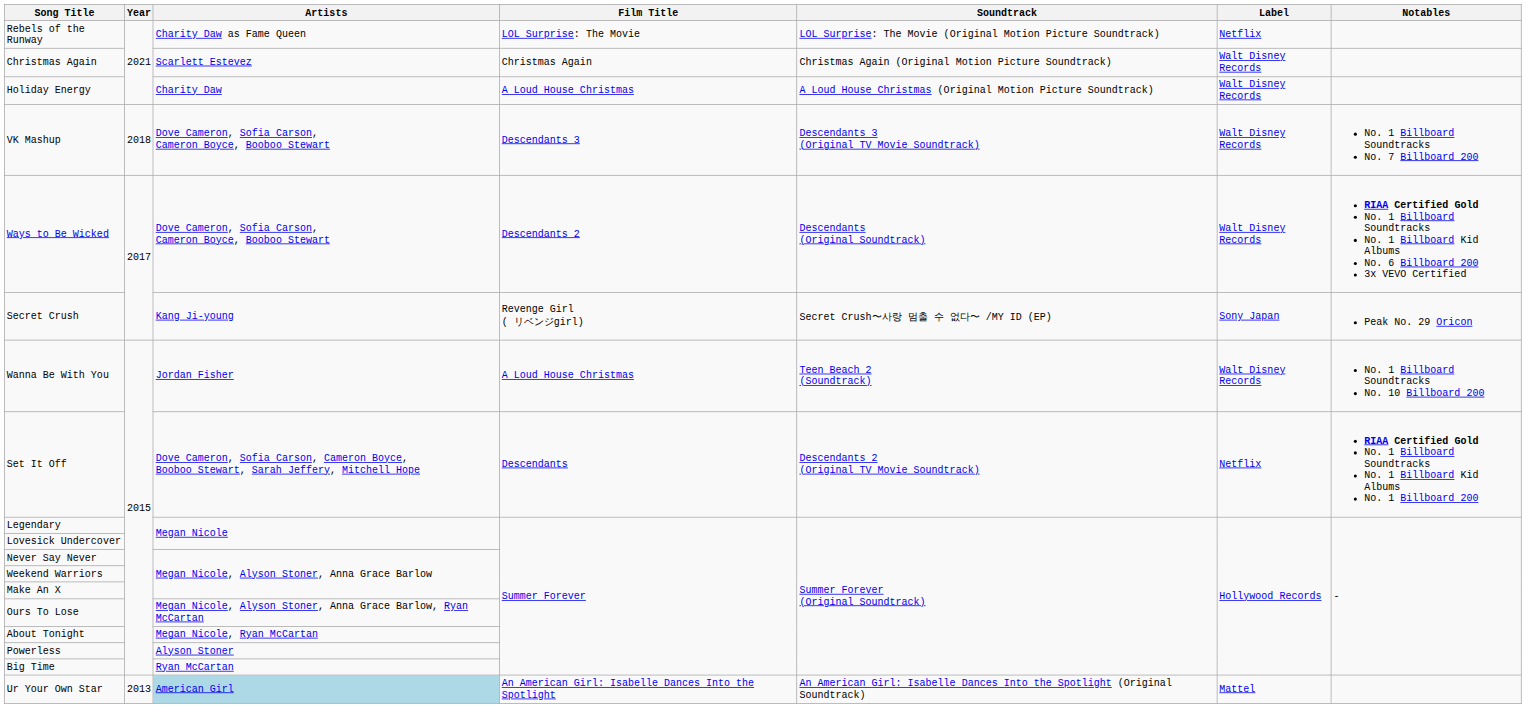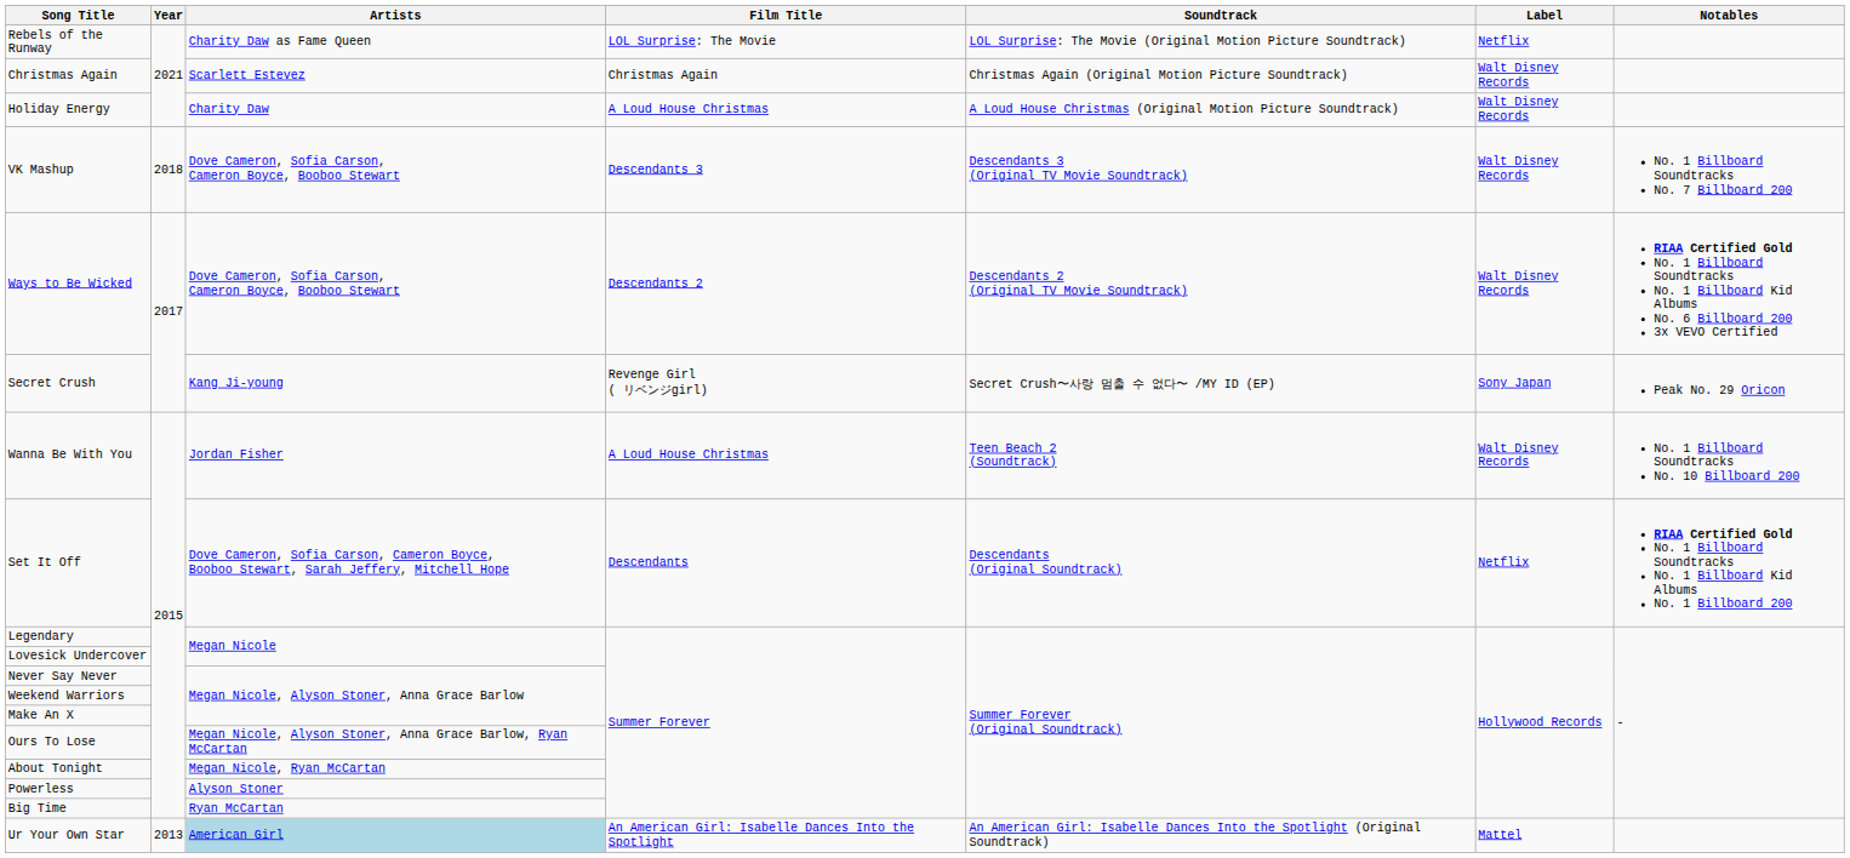Ways to Be Wicked | Soundtrack: Descendants (Original Soundtrack) -> Descendants 2 (Original TV Movie Soundtrack)
Set It Off | Soundtrack: Descendants 2 (Original TV Movie Soundtrack) -> Descendants (Original Soundtrack)
